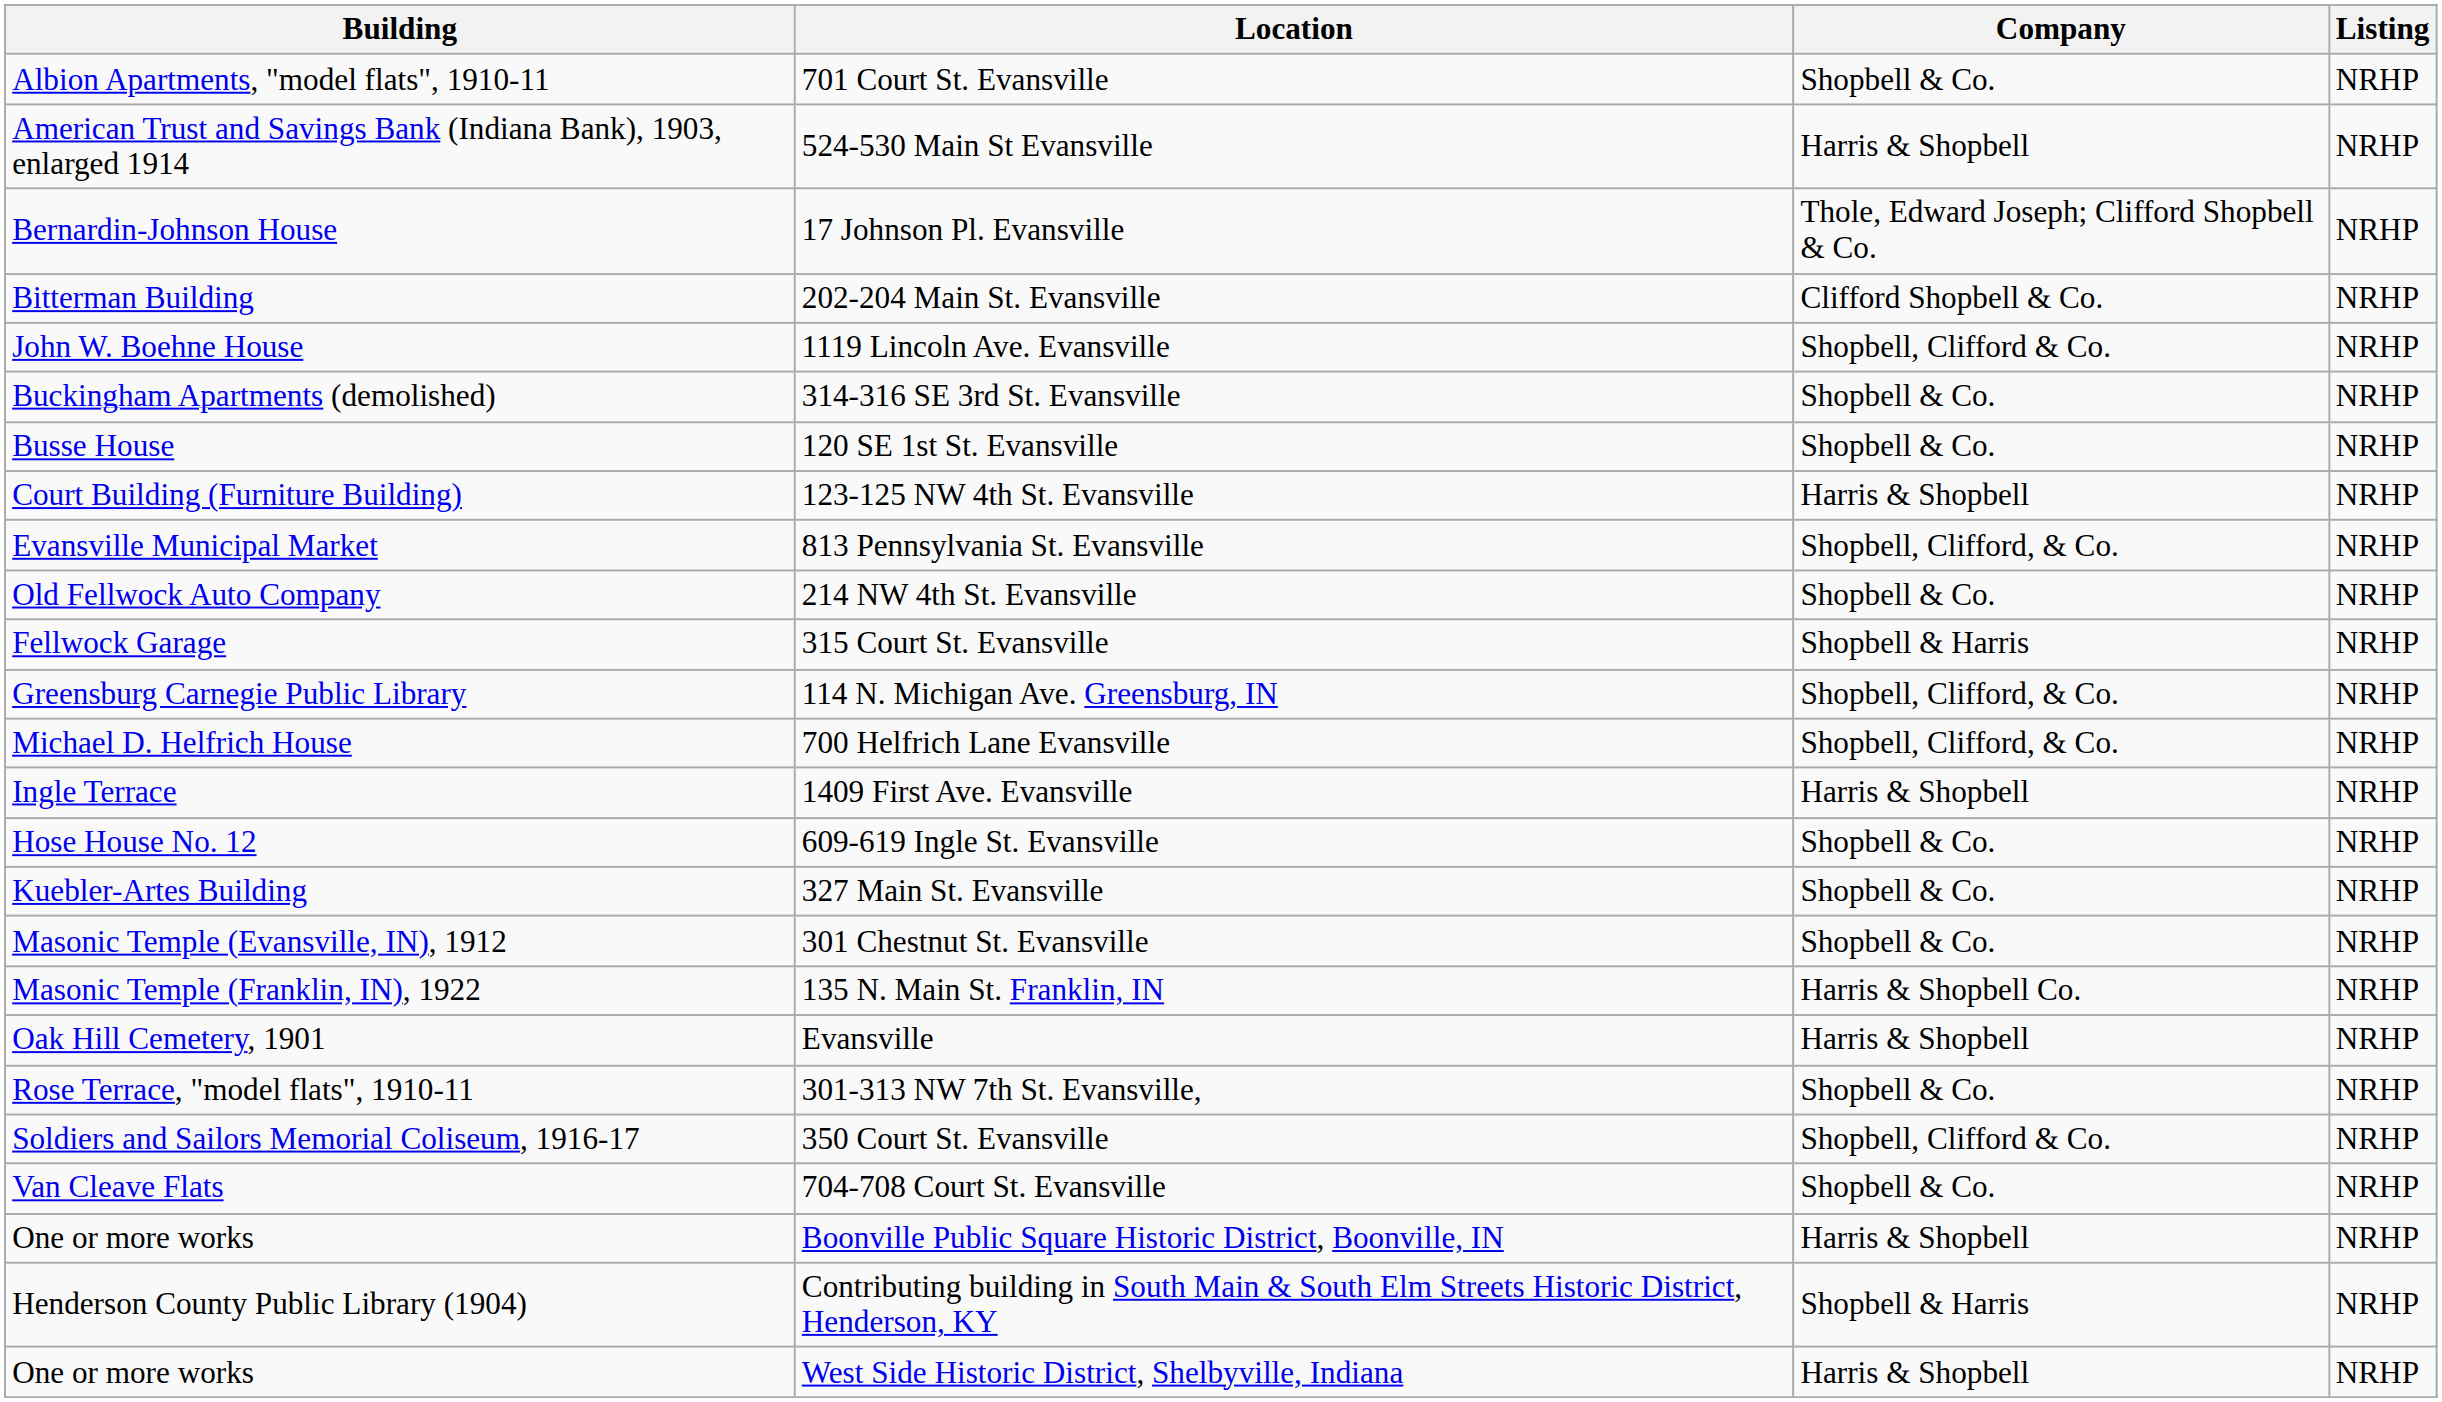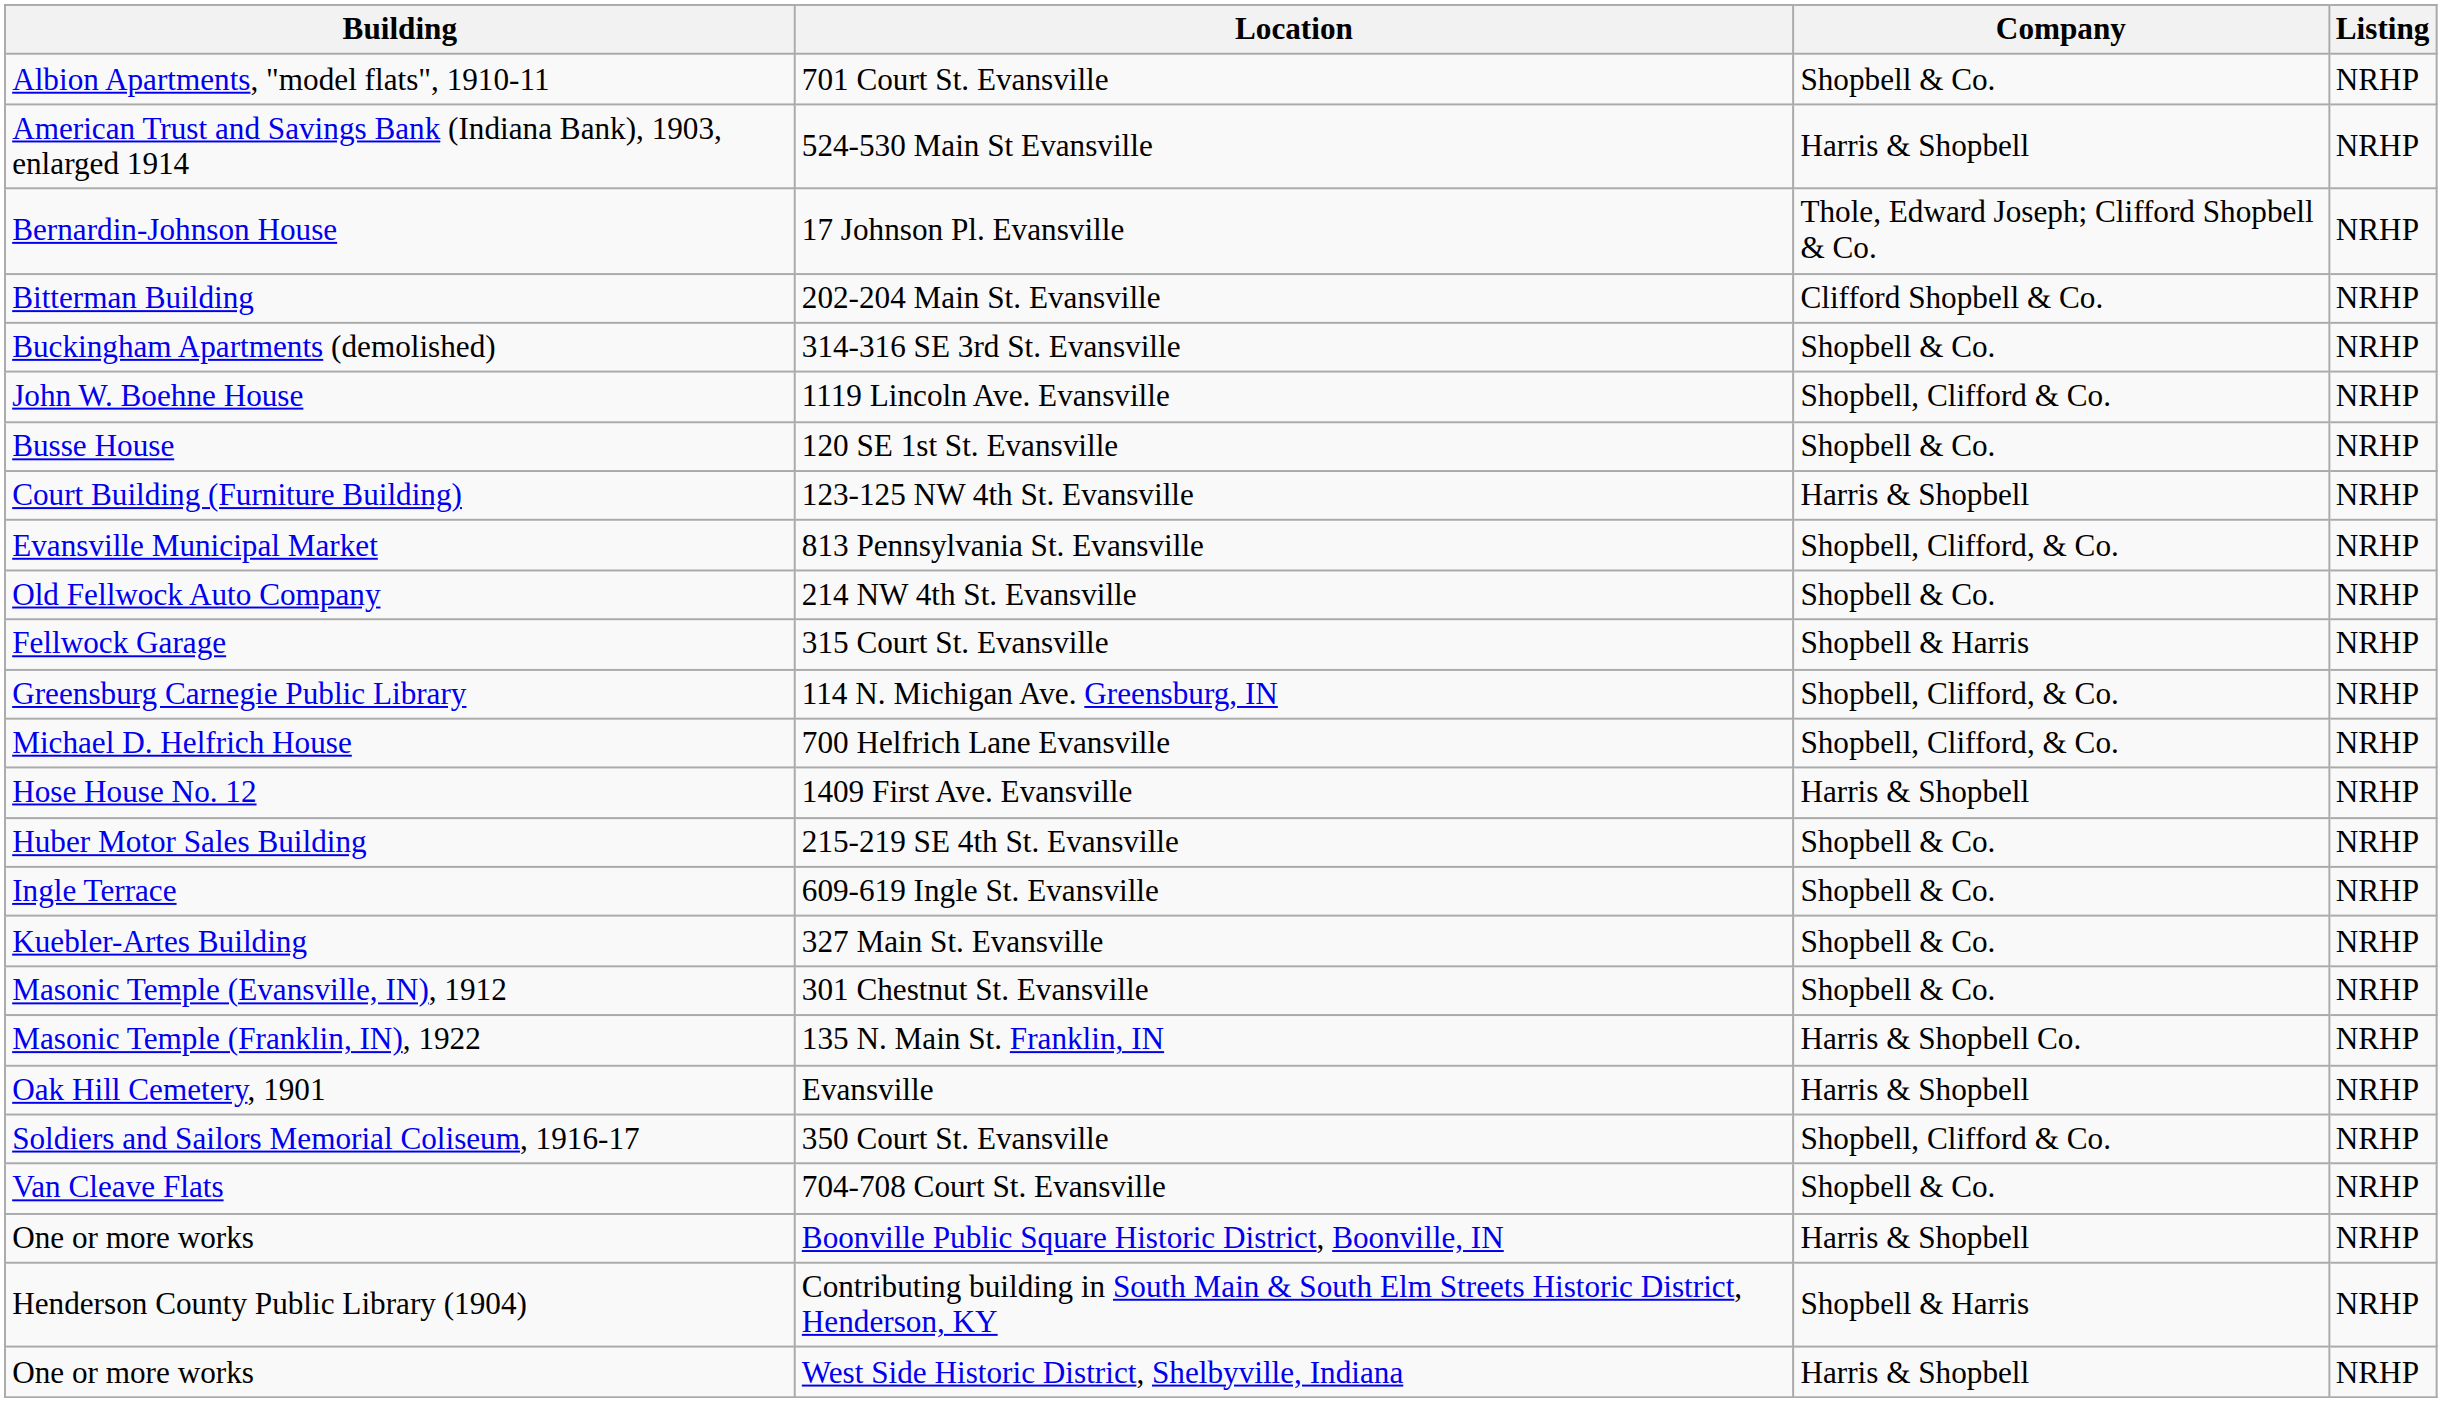rows swapped: 1119 Lincoln Ave. Evansville <-> 314-316 SE 3rd St. Evansville
1409 First Ave. Evansville | Building: Ingle Terrace -> Hose House No. 12
+ row: Huber Motor Sales Building | 215-219 SE 4th St. Evansville | Shopbell & Co. | NRHP
609-619 Ingle St. Evansville | Building: Hose House No. 12 -> Ingle Terrace
- row: Rose Terrace, "model flats", 1910-11 | 301-313 NW 7th St. Evansville, | Shopbell & Co. | NRHP
